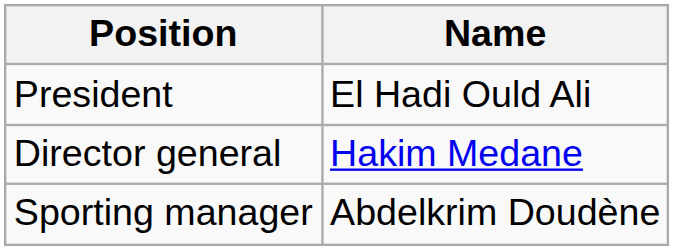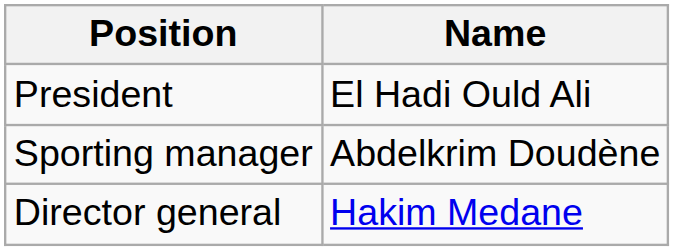rows swapped: Director general <-> Sporting manager
